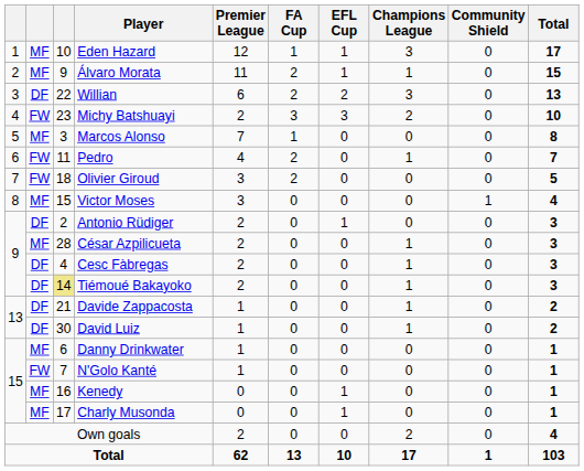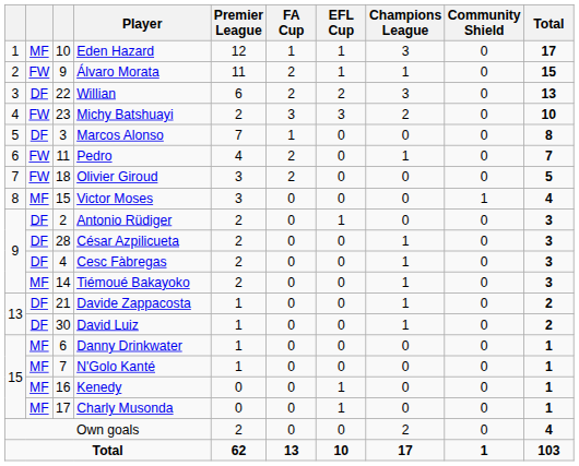Álvaro Morata | column 2: MF -> FW
Marcos Alonso | column 2: MF -> DF
César Azpilicueta | column 2: MF -> DF
Tiémoué Bakayoko | column 2: DF -> MF
Tiémoué Bakayoko | column 3: khaki background -> no background
N'Golo Kanté | column 2: FW -> MF
